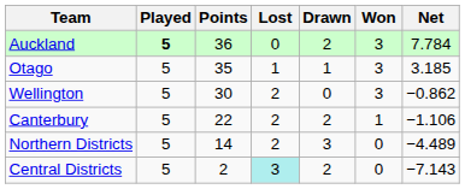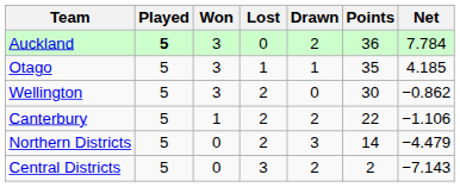columns swapped: Won <-> Points
Otago | Net: 3.185 -> 4.185
Northern Districts | Net: −4.489 -> −4.479
Central Districts | Lost: paleturquoise background -> no background
